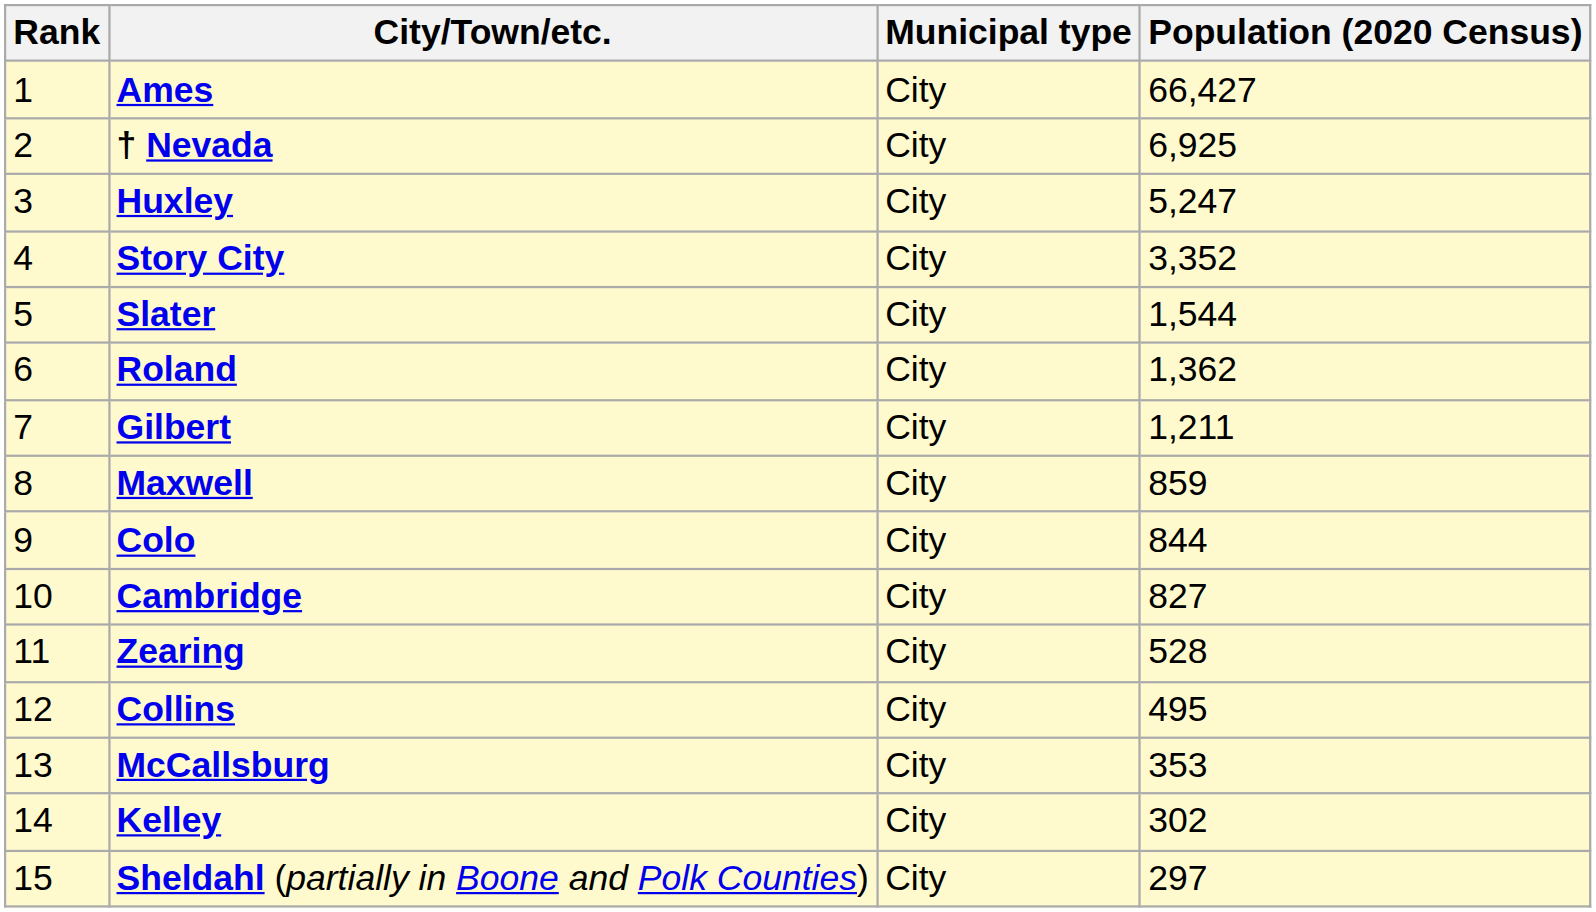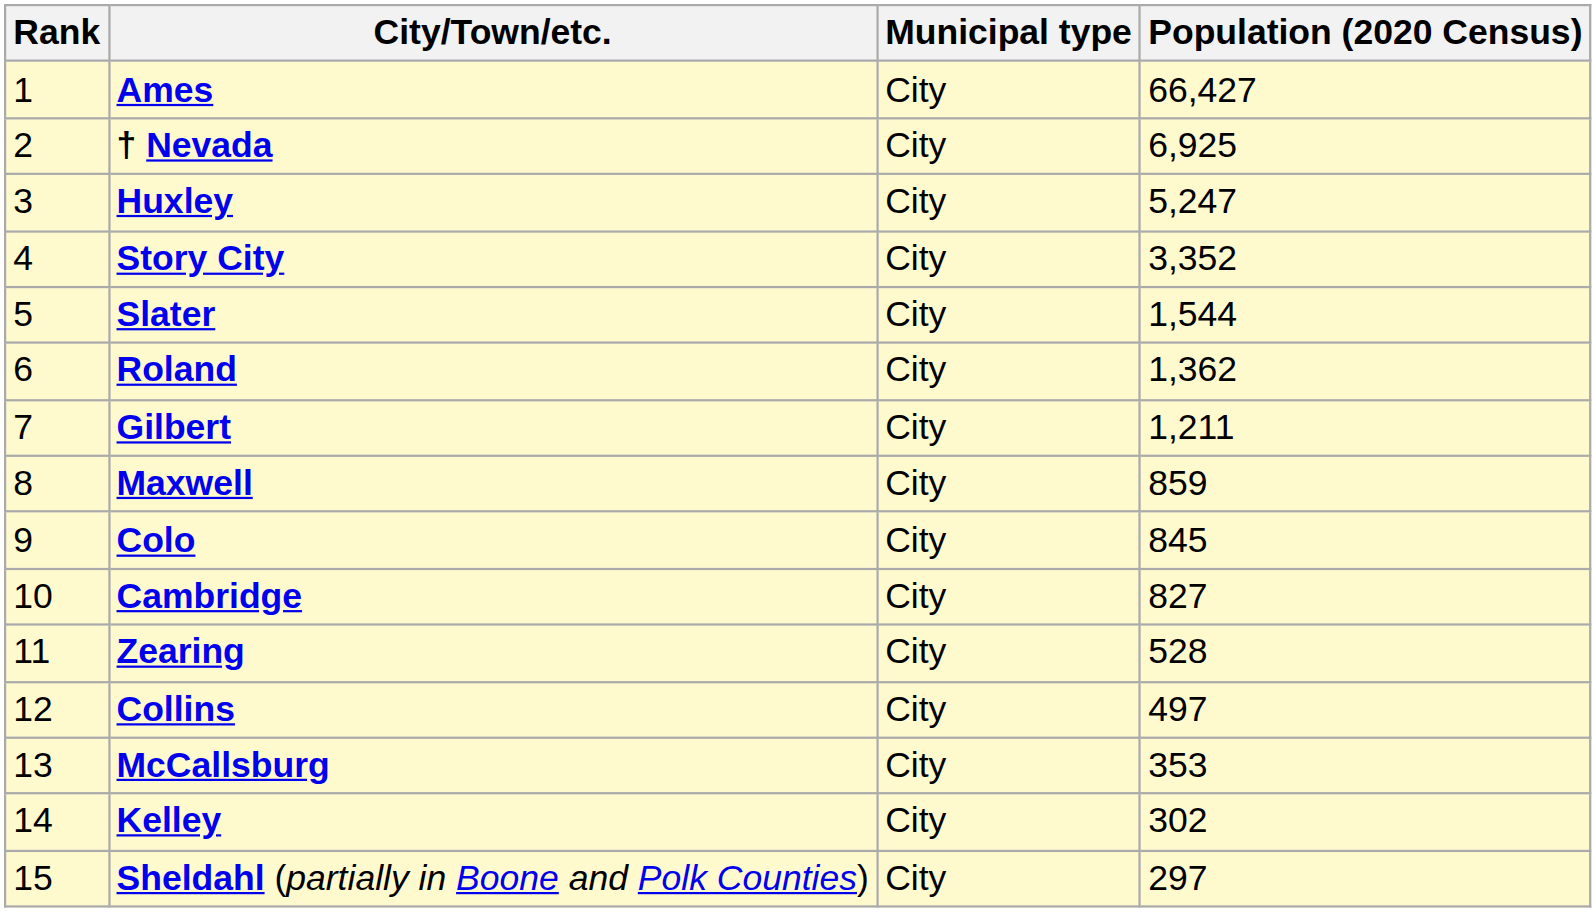Colo | Population (2020 Census): 844 -> 845
Collins | Population (2020 Census): 495 -> 497
